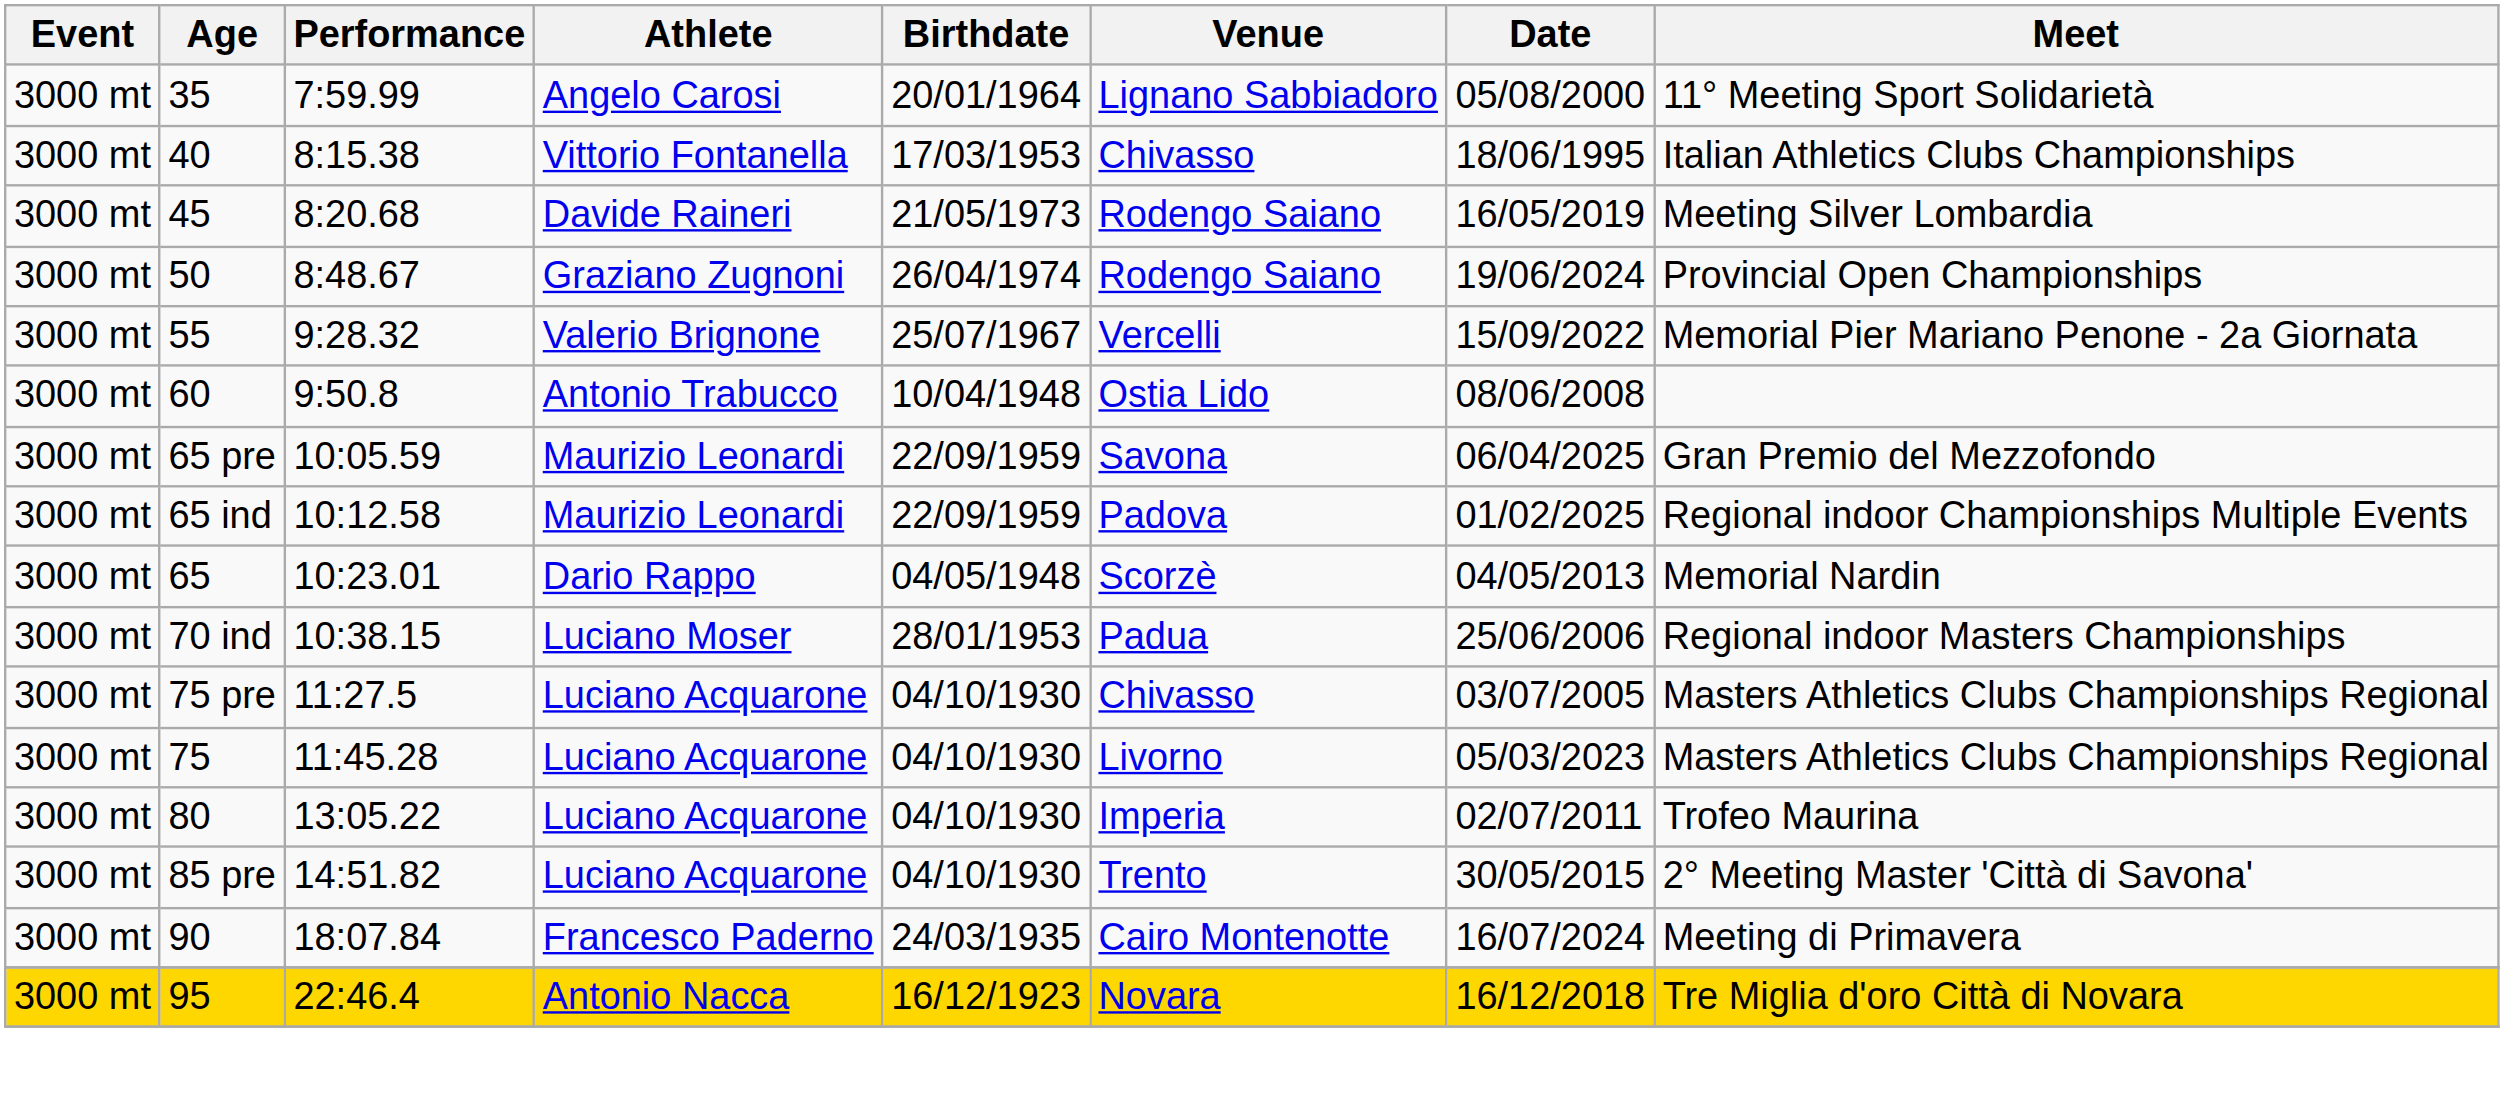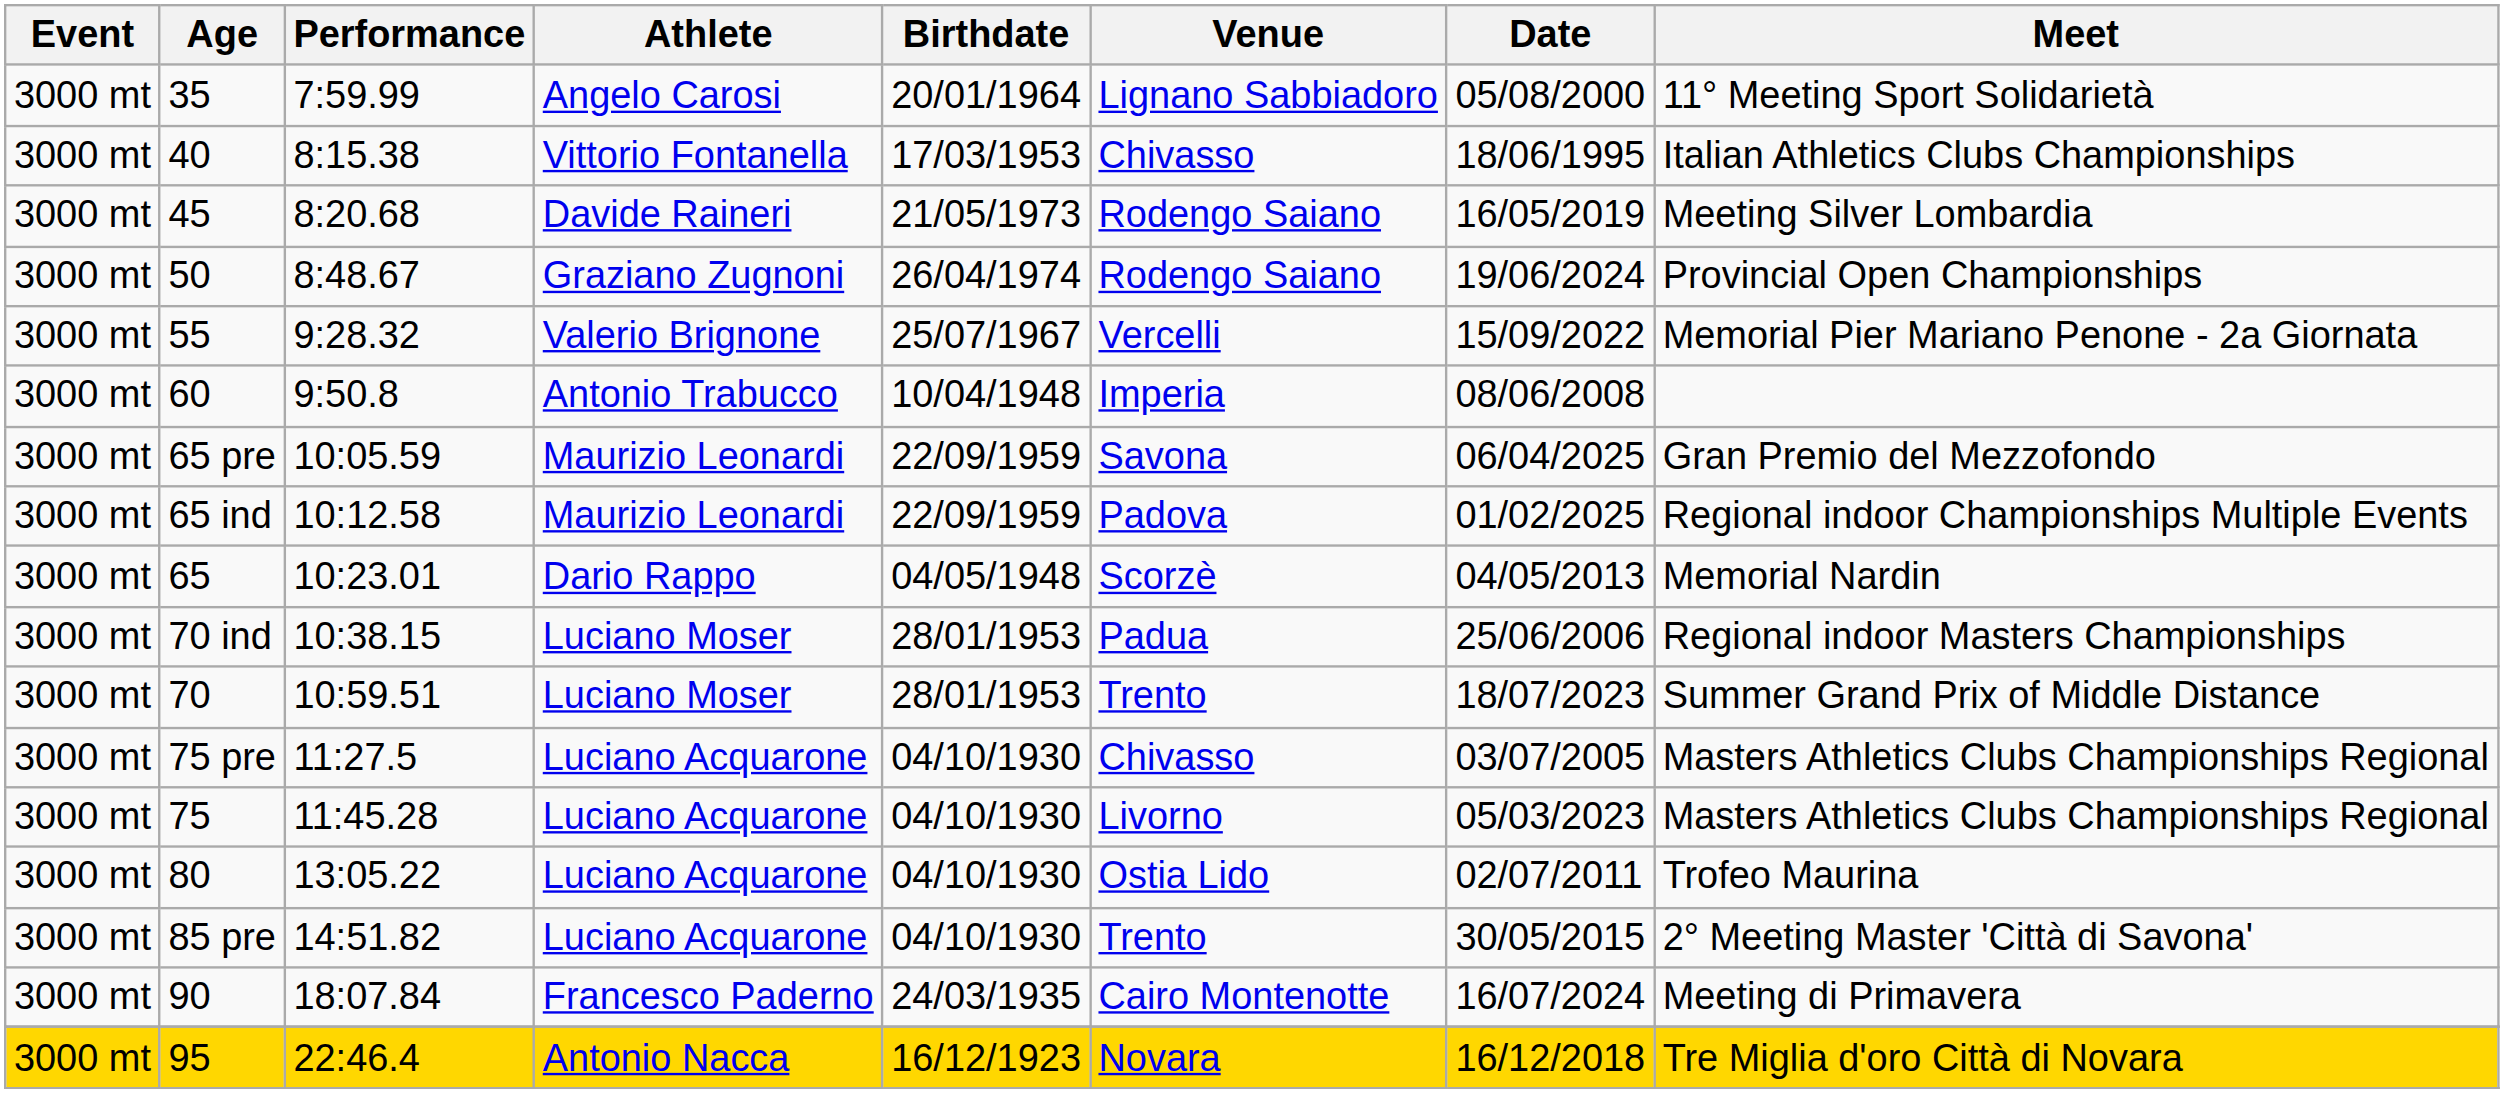60 | Venue: Ostia Lido -> Imperia
+ row: 3000 mt | 70 | 10:59.51 | Luciano Moser | 28/01/1953 | Trento | 18/07/2023 | Summer Grand Prix of Middle Distance
80 | Venue: Imperia -> Ostia Lido
